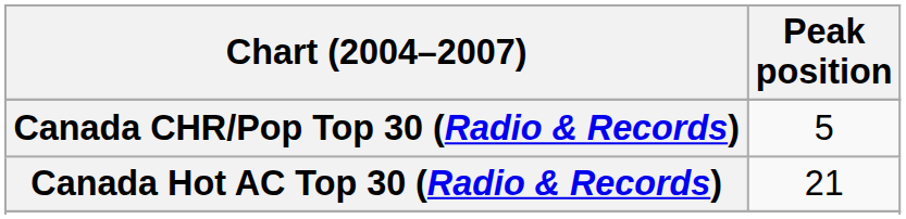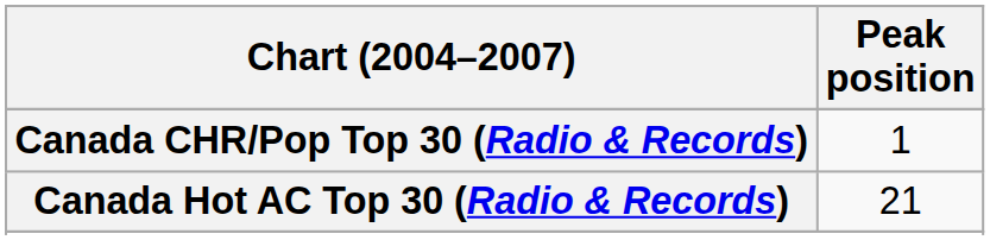Canada CHR/Pop Top 30 (Radio & Records) | Peak position: 5 -> 1
